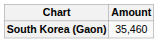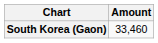South Korea (Gaon) | Amount: 35,460 -> 33,460
